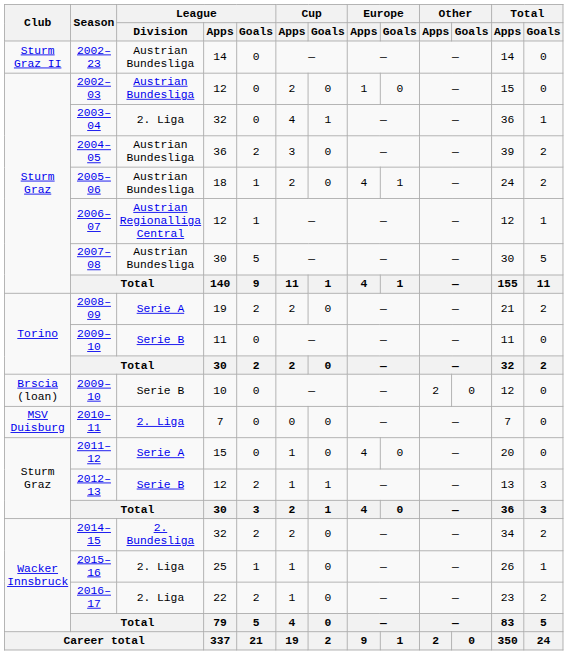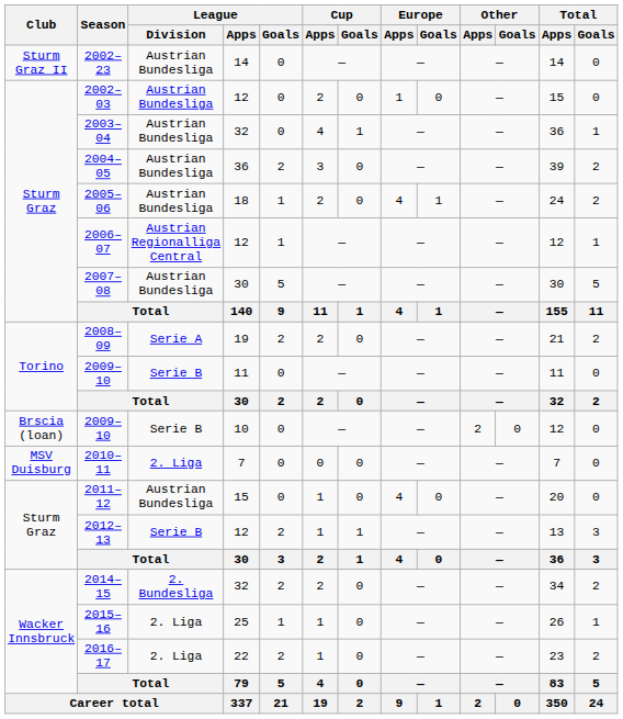2003–04 | League / Division: 2. Liga -> Austrian Bundesliga
2011–12 | League / Division: Serie A -> Austrian Bundesliga
